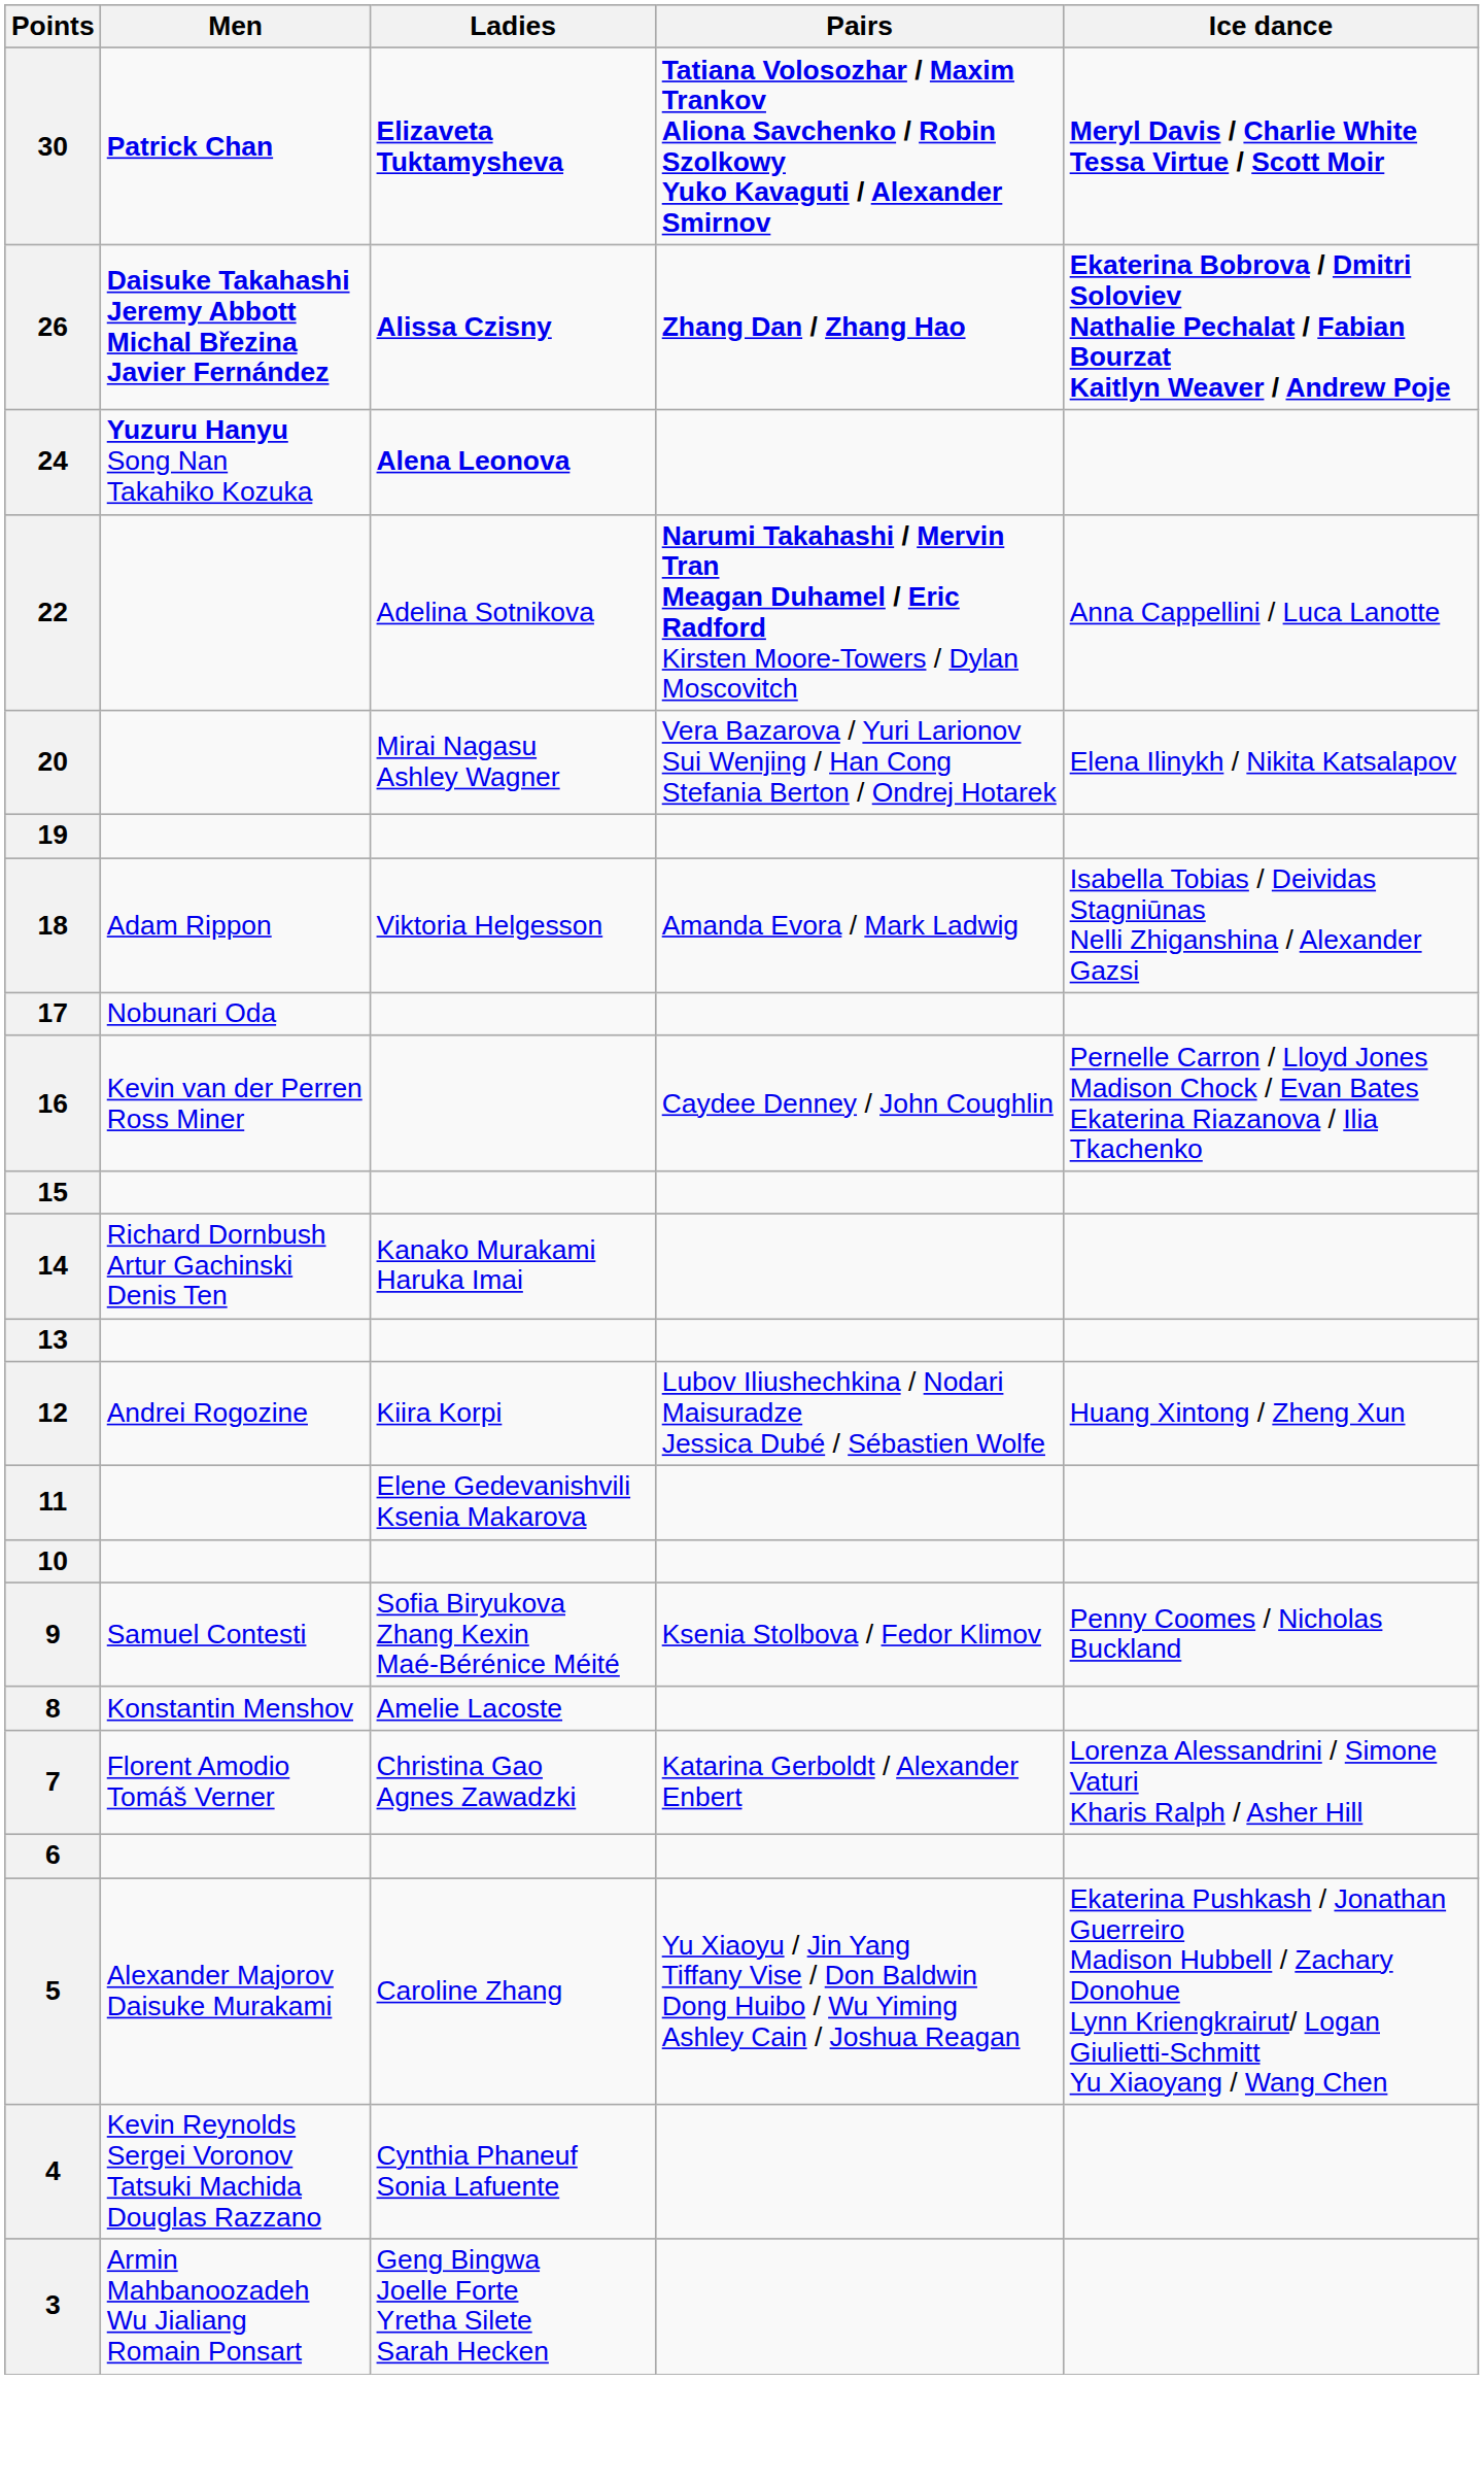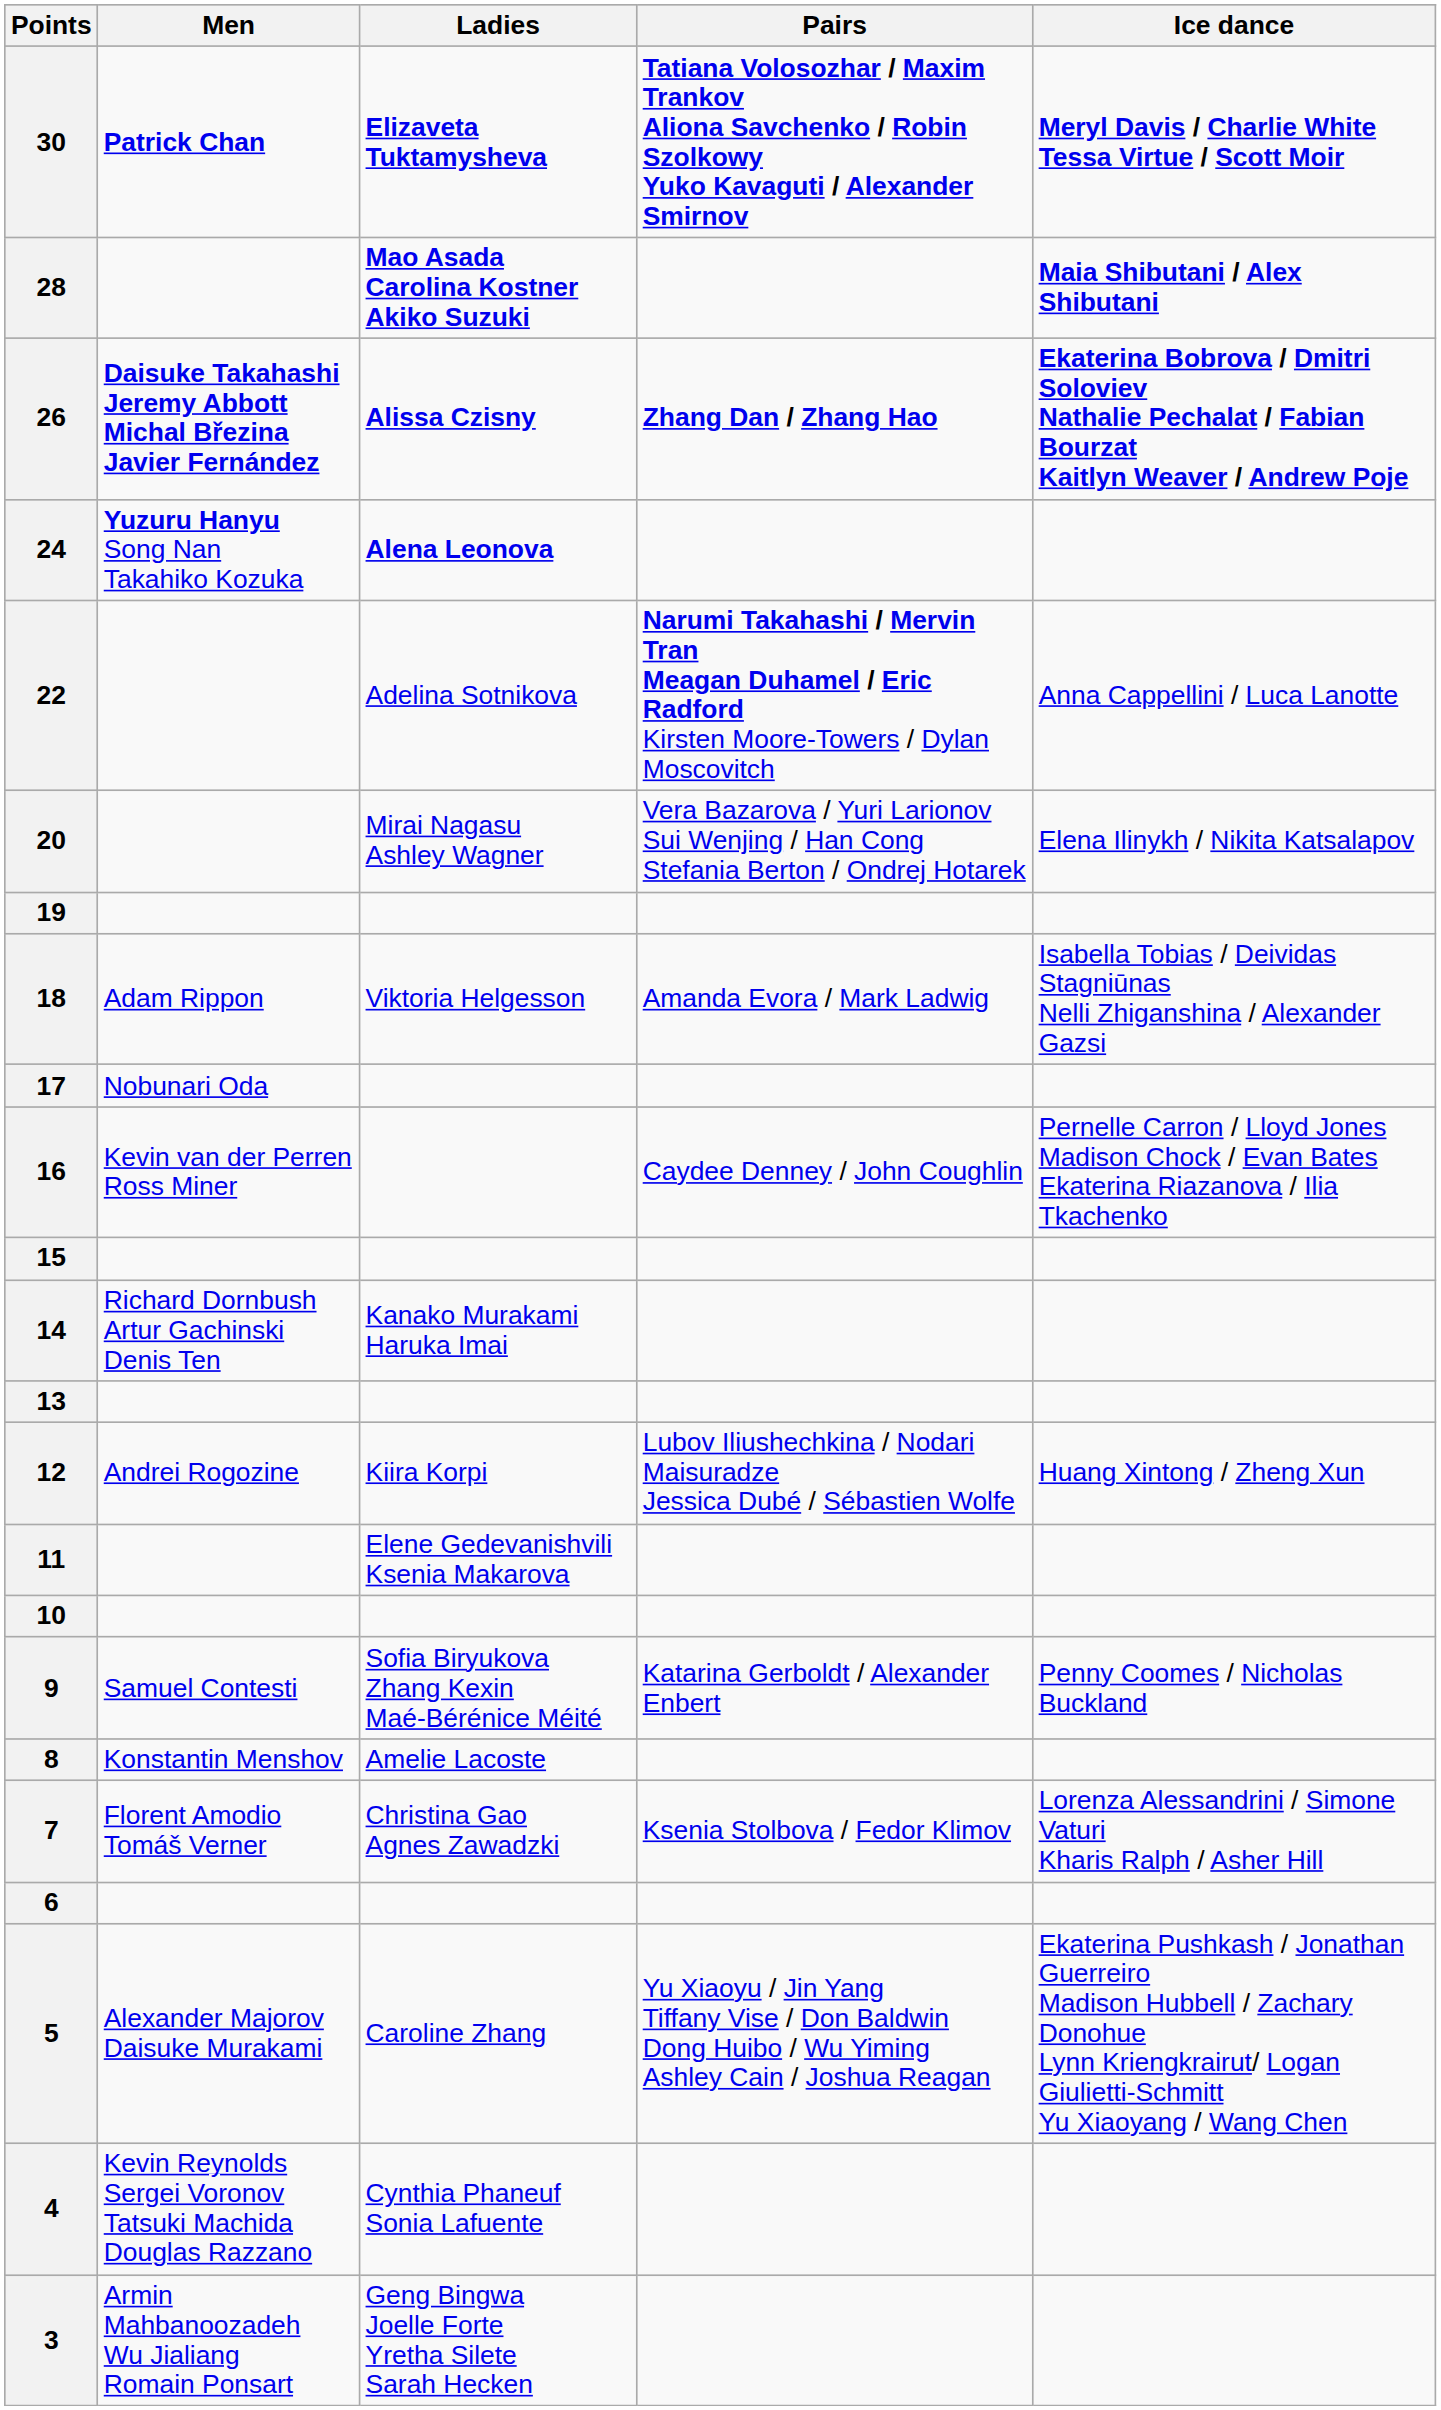+ row: 28 | Mao Asada Carolina Kostner Akiko Suzuki | Maia Shibutani / Alex Shibutani
9 | Pairs: Ksenia Stolbova / Fedor Klimov -> Katarina Gerboldt / Alexander Enbert
7 | Pairs: Katarina Gerboldt / Alexander Enbert -> Ksenia Stolbova / Fedor Klimov
